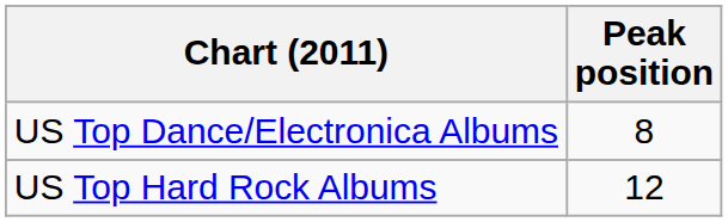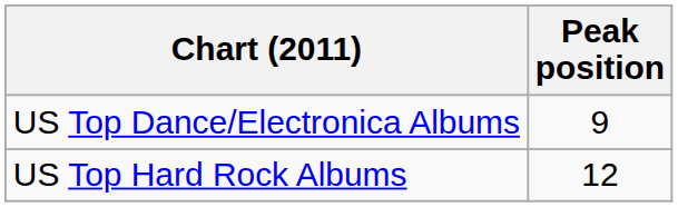US Top Dance/Electronica Albums | Peak position: 8 -> 9
